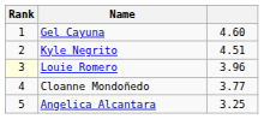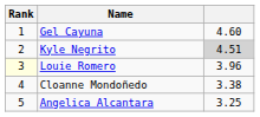Kyle Negrito | column 3: no background -> lightgrey background
Cloanne Mondoñedo | column 3: 3.77 -> 3.38
